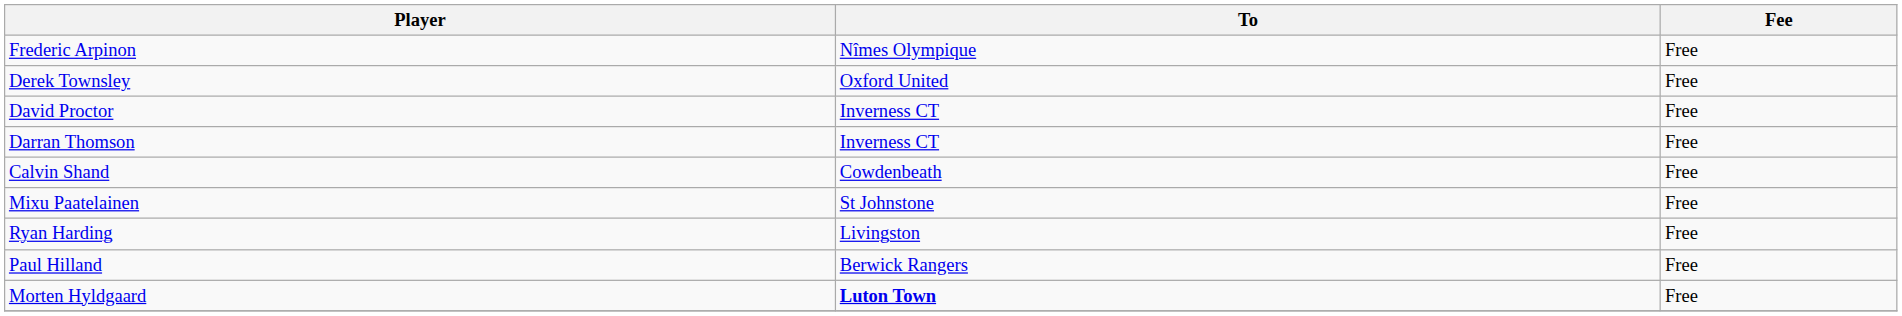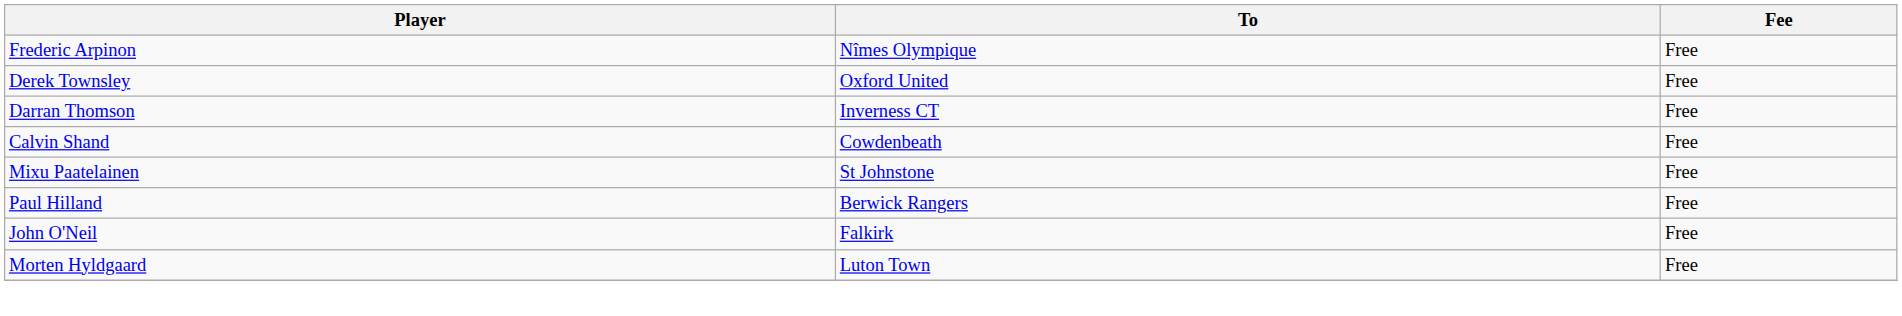- row: David Proctor | Inverness CT | Free
- row: Ryan Harding | Livingston | Free
+ row: John O'Neil | Falkirk | Free
Morten Hyldgaard | To: bold -> normal
